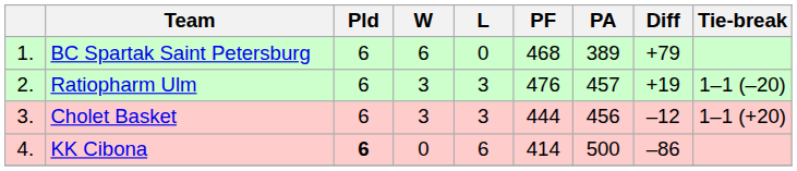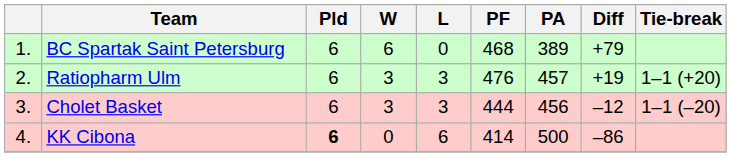Ratiopharm Ulm | Tie-break: 1–1 (–20) -> 1–1 (+20)
Cholet Basket | Tie-break: 1–1 (+20) -> 1–1 (–20)
